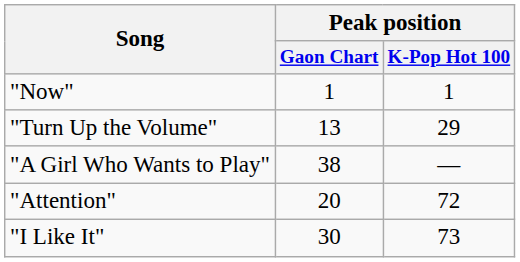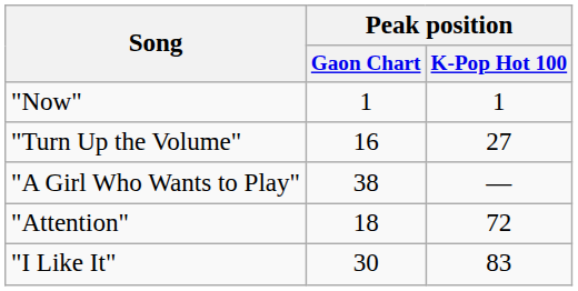"Turn Up the Volume" | Peak position / Gaon Chart: 13 -> 16
"Turn Up the Volume" | Peak position / K-Pop Hot 100: 29 -> 27
"Attention" | Peak position / Gaon Chart: 20 -> 18
"I Like It" | Peak position / K-Pop Hot 100: 73 -> 83
